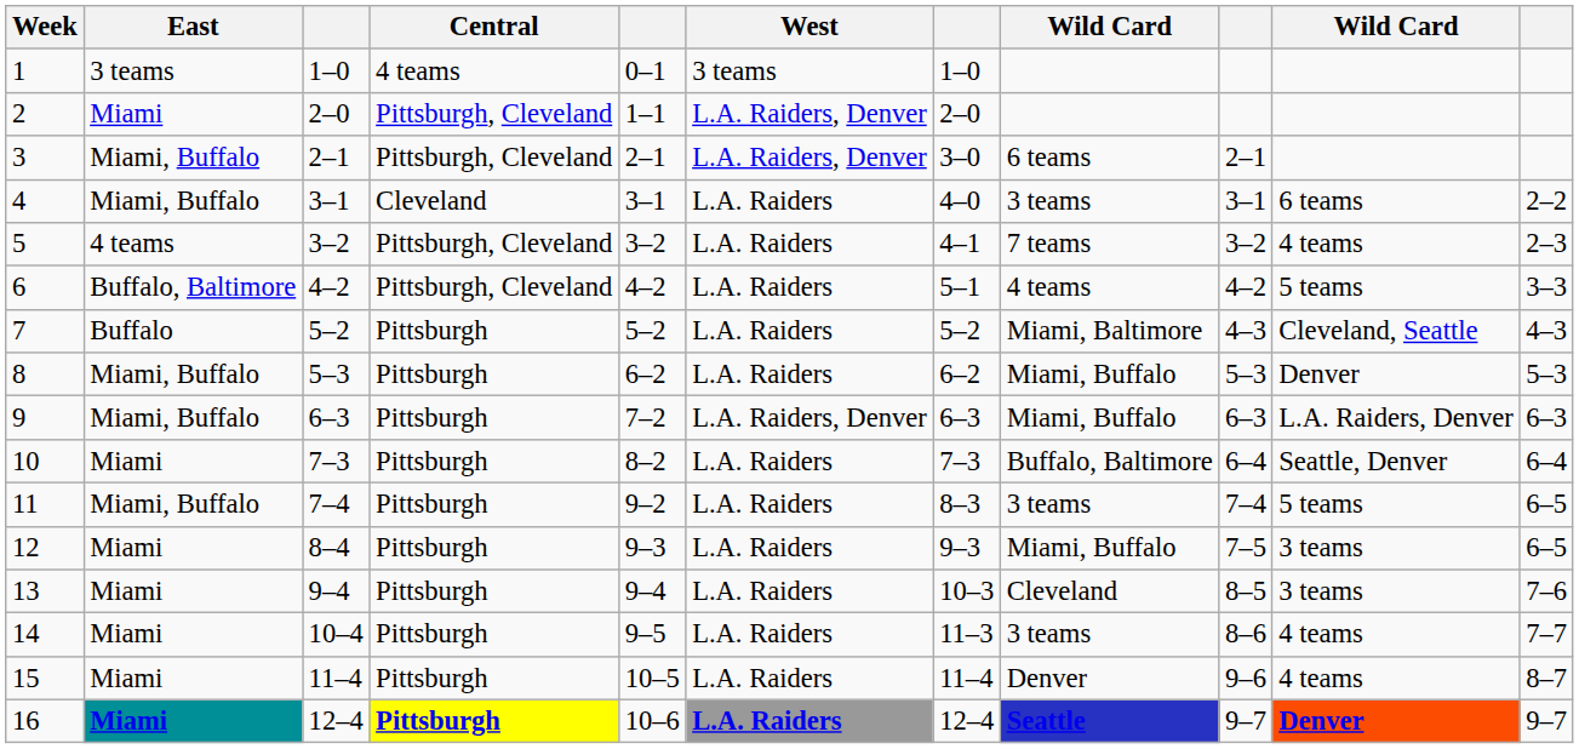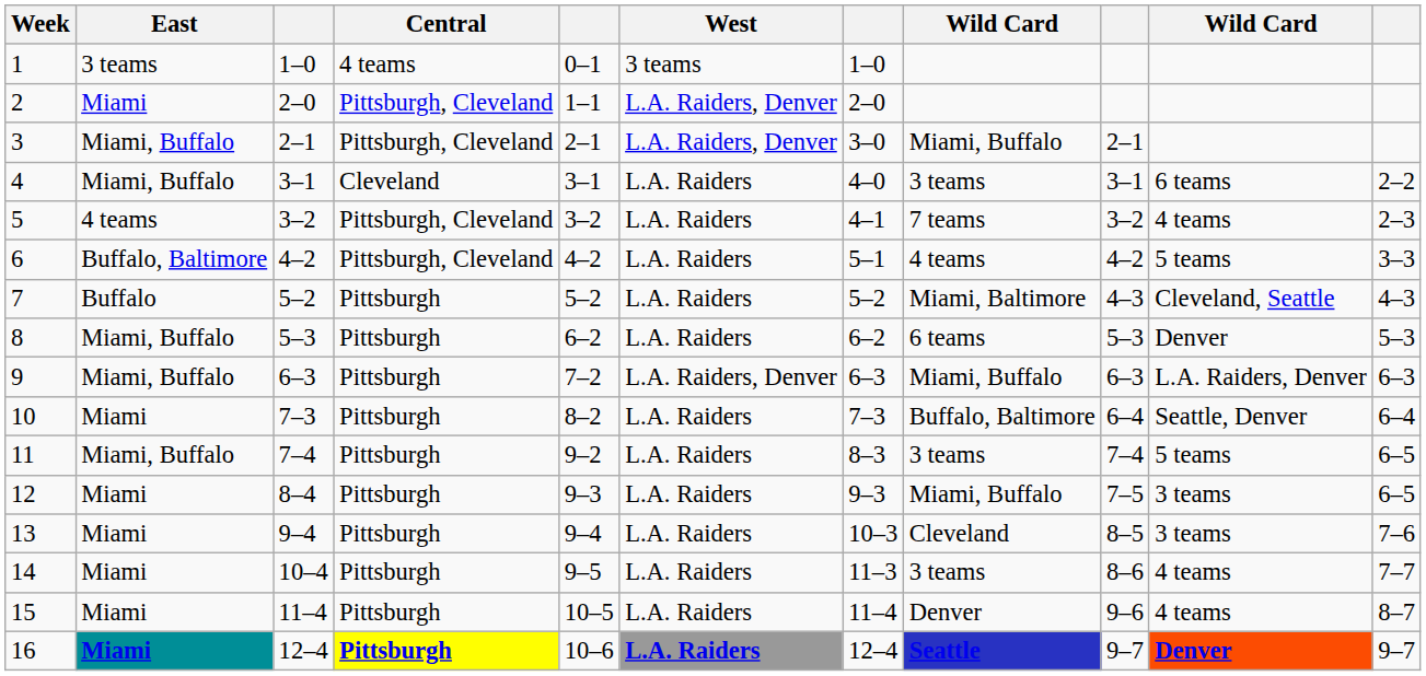3 | column 8: 6 teams -> Miami, Buffalo
8 | column 8: Miami, Buffalo -> 6 teams
